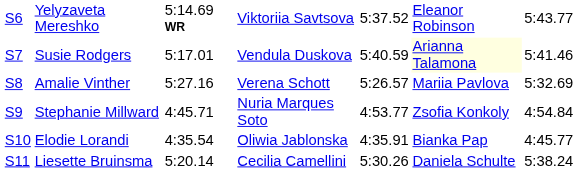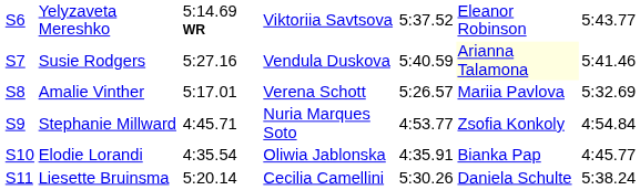Susie Rodgers | column 3: 5:17.01 -> 5:27.16
Amalie Vinther | column 3: 5:27.16 -> 5:17.01
